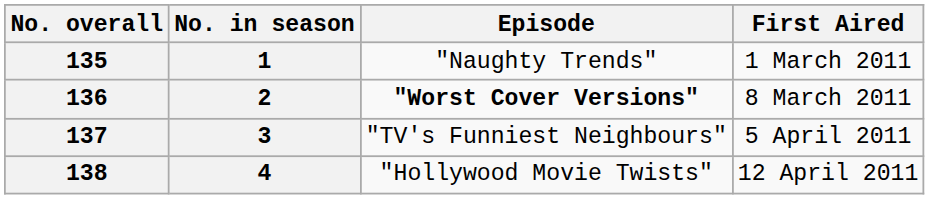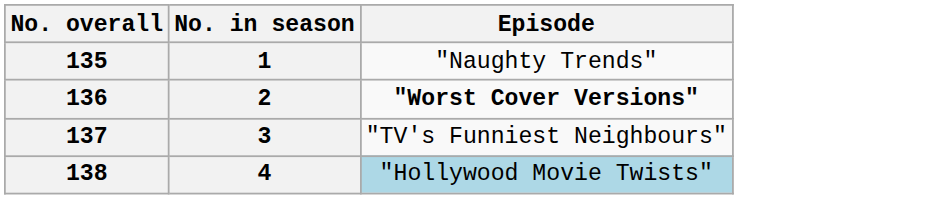- column: First Aired | 1 March 2011 | 8 March 2011 | 5 April 2011 | 12 April 2011
138 | Episode: no background -> lightblue background
